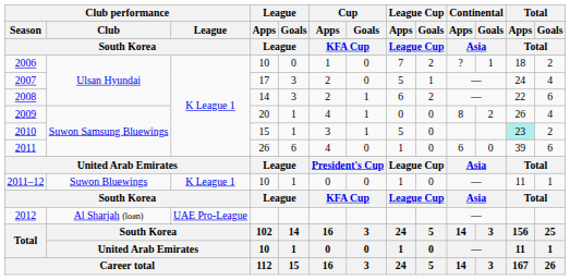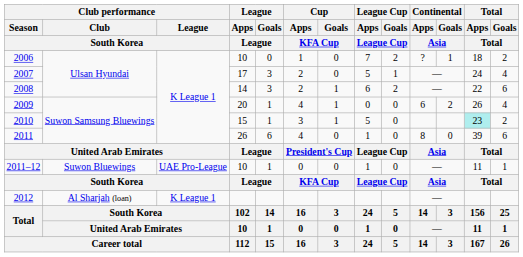2009 | Continental / Apps / Asia: 8 -> 6
2011 | Continental / Apps / Asia: 6 -> 8
2011–12 | Club performance / League / South Korea: K League 1 -> UAE Pro-League
2012 | Club performance / League / South Korea: UAE Pro-League -> K League 1
